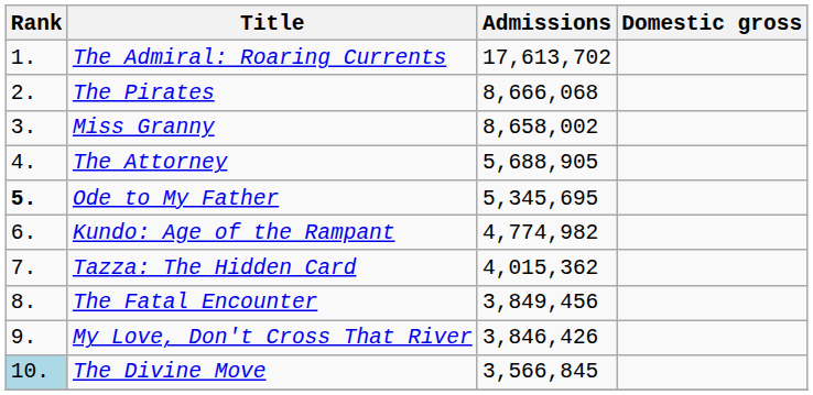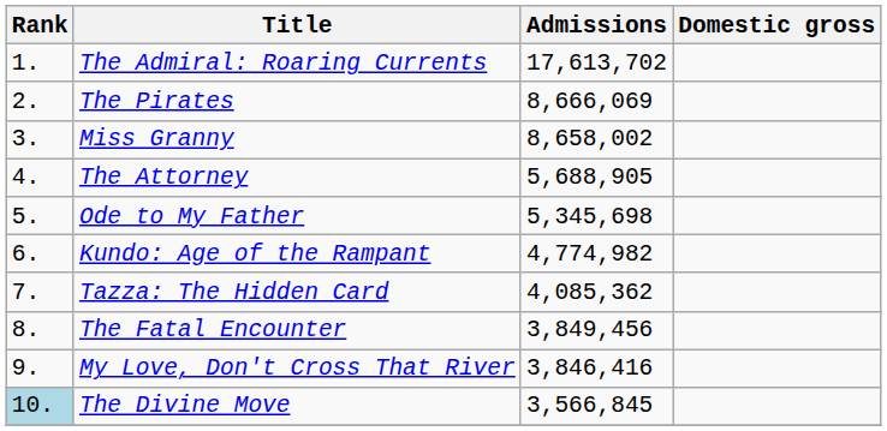The Pirates | Admissions: 8,666,068 -> 8,666,069
Ode to My Father | Rank: bold -> normal
Ode to My Father | Admissions: 5,345,695 -> 5,345,698
Tazza: The Hidden Card | Admissions: 4,015,362 -> 4,085,362
My Love, Don't Cross That River | Admissions: 3,846,426 -> 3,846,416
